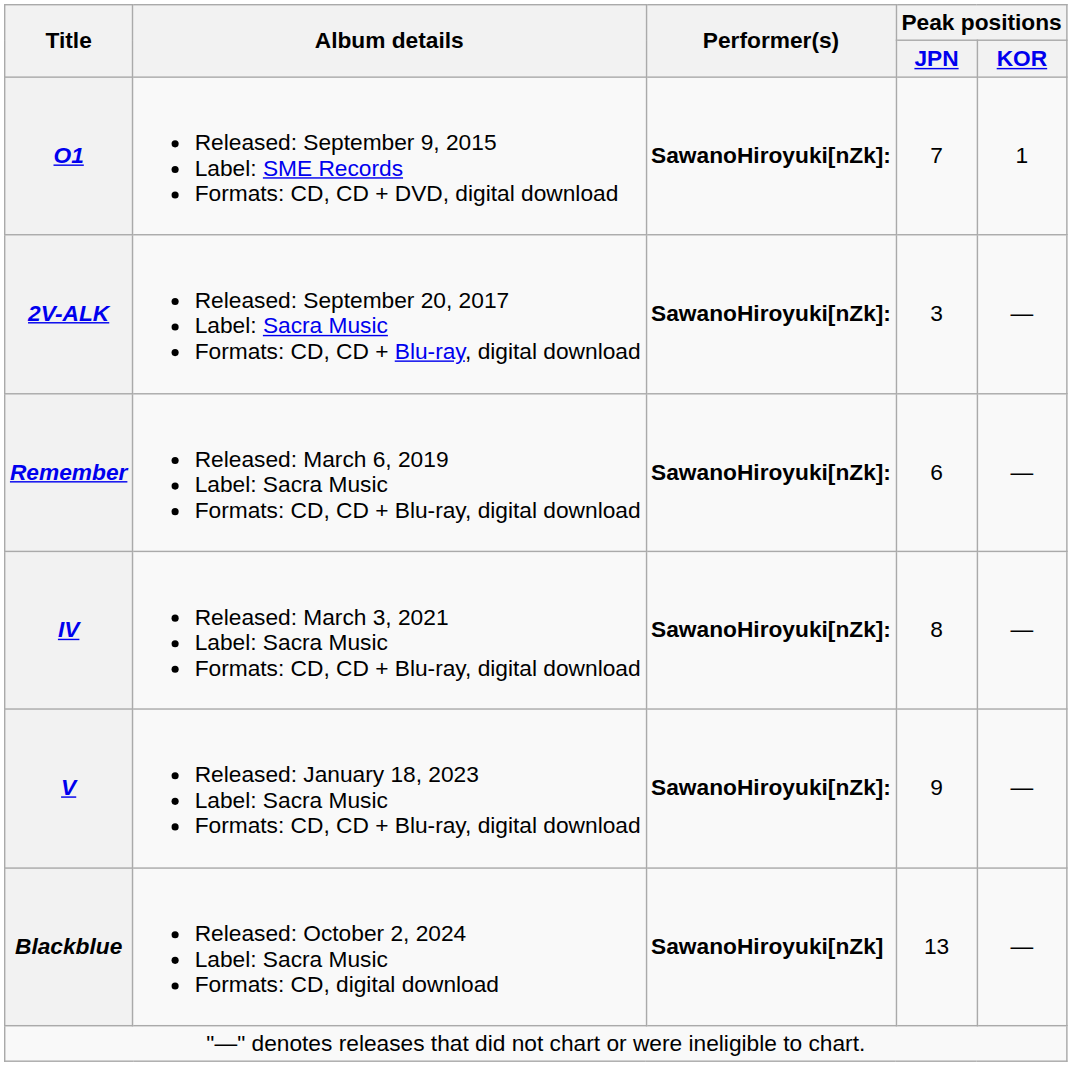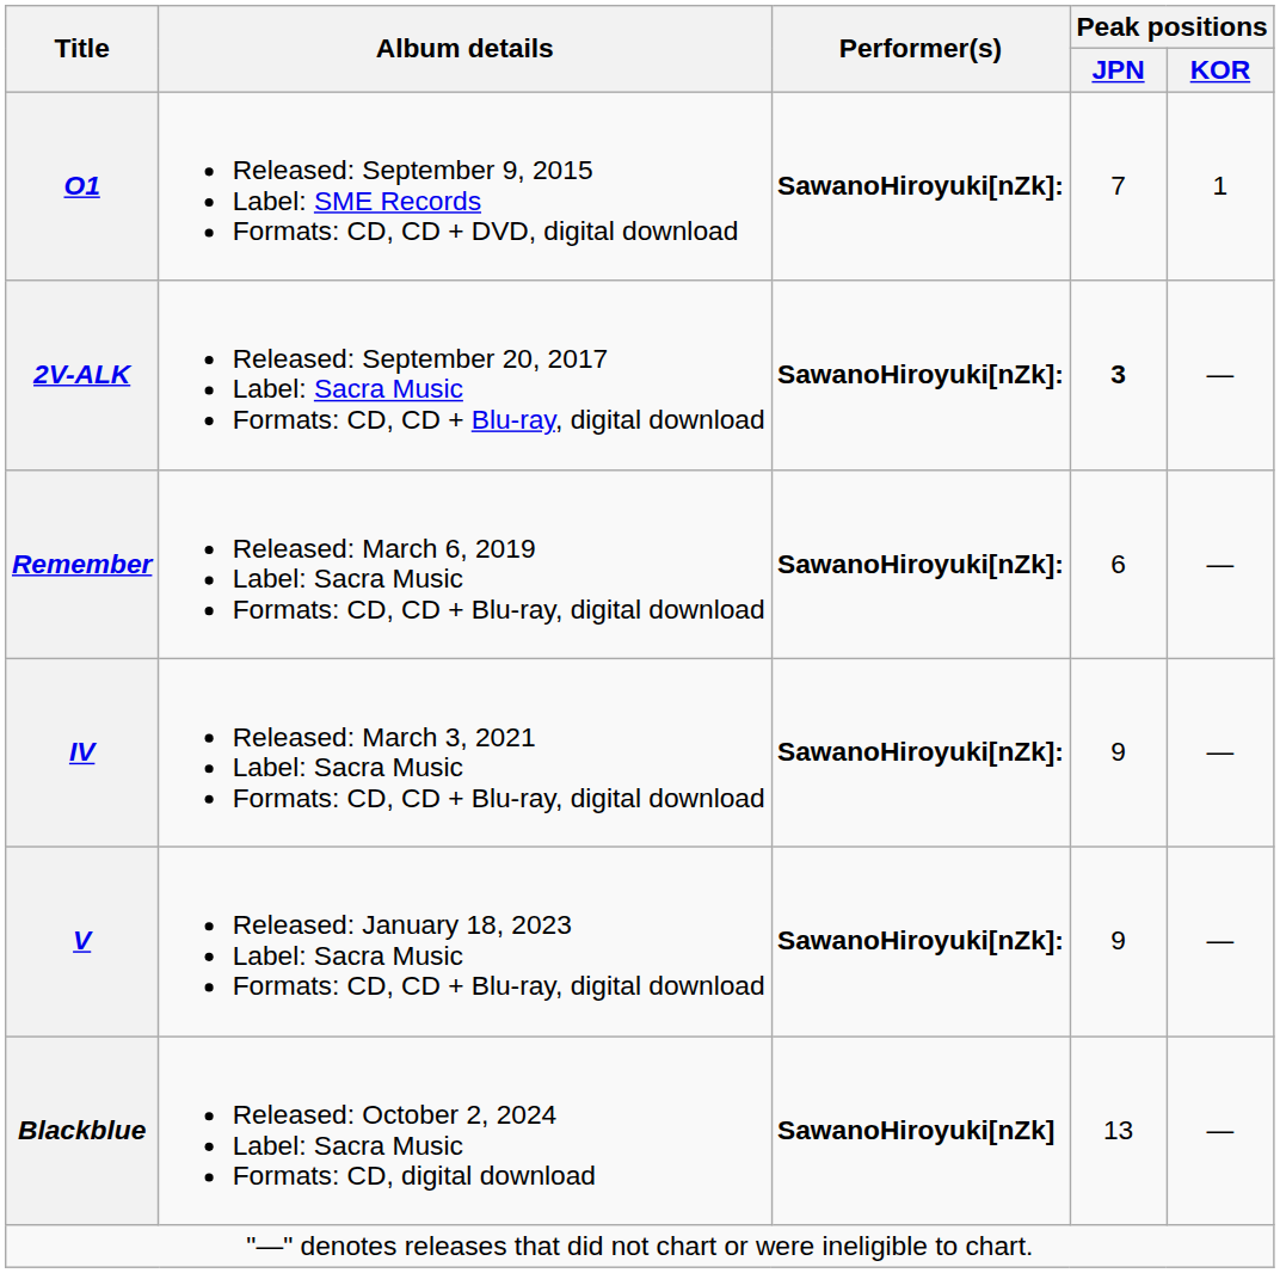2V-ALK | Peak positions / JPN: normal -> bold
IV | Peak positions / JPN: 8 -> 9
